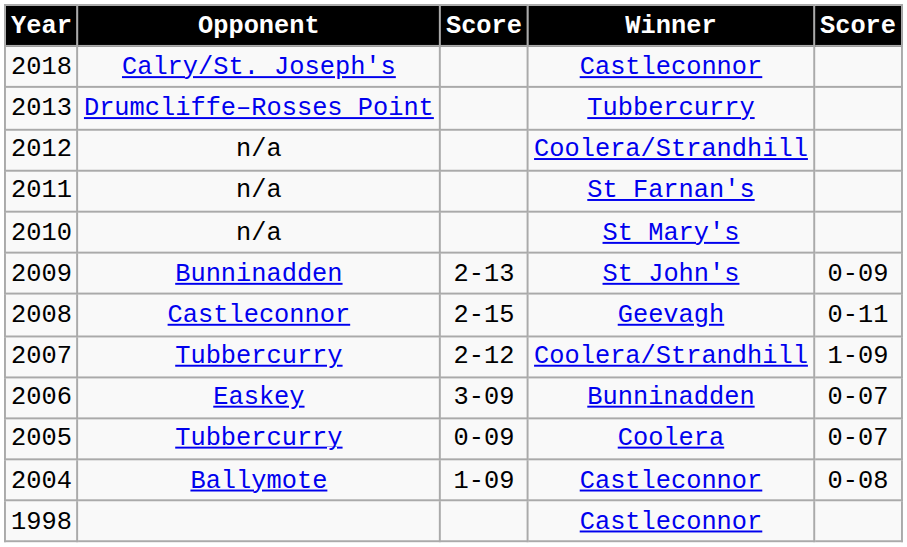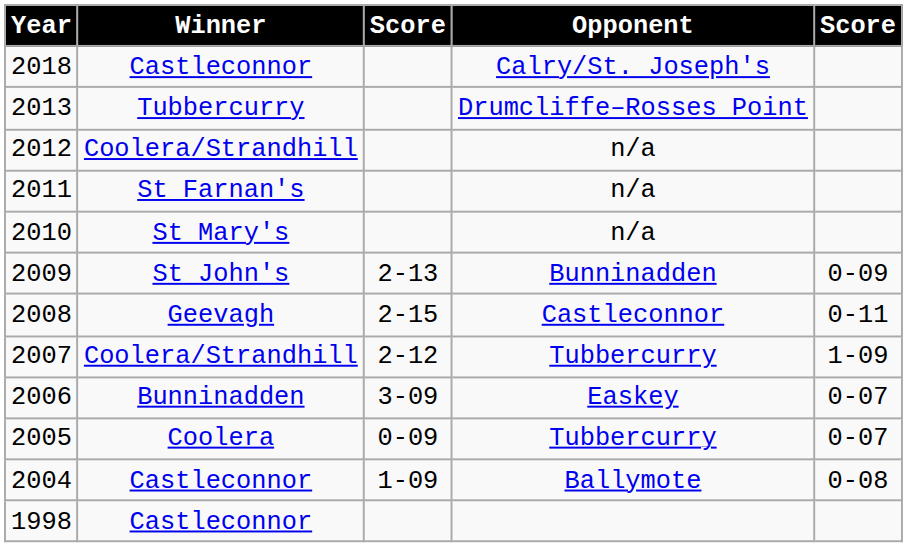columns swapped: Winner <-> Opponent
